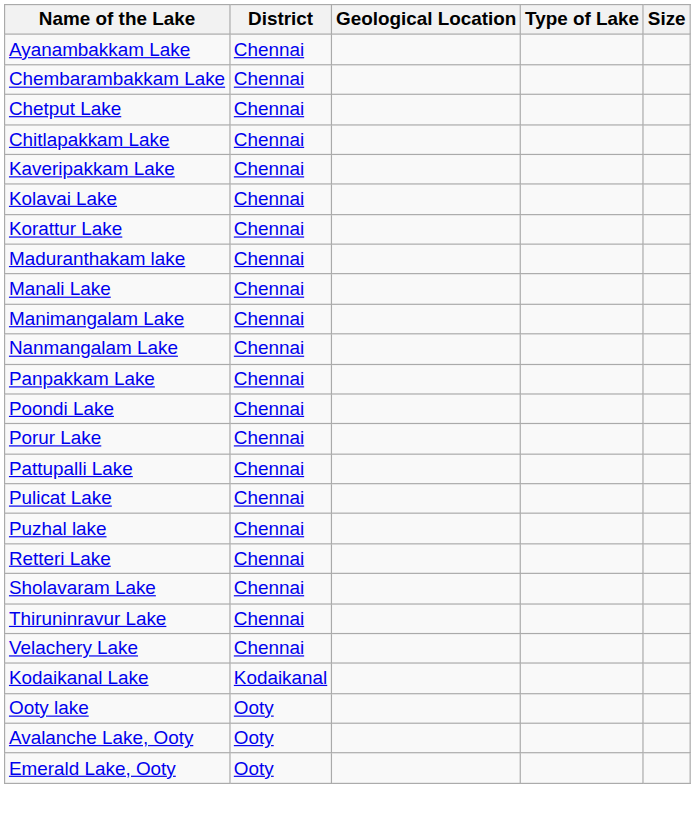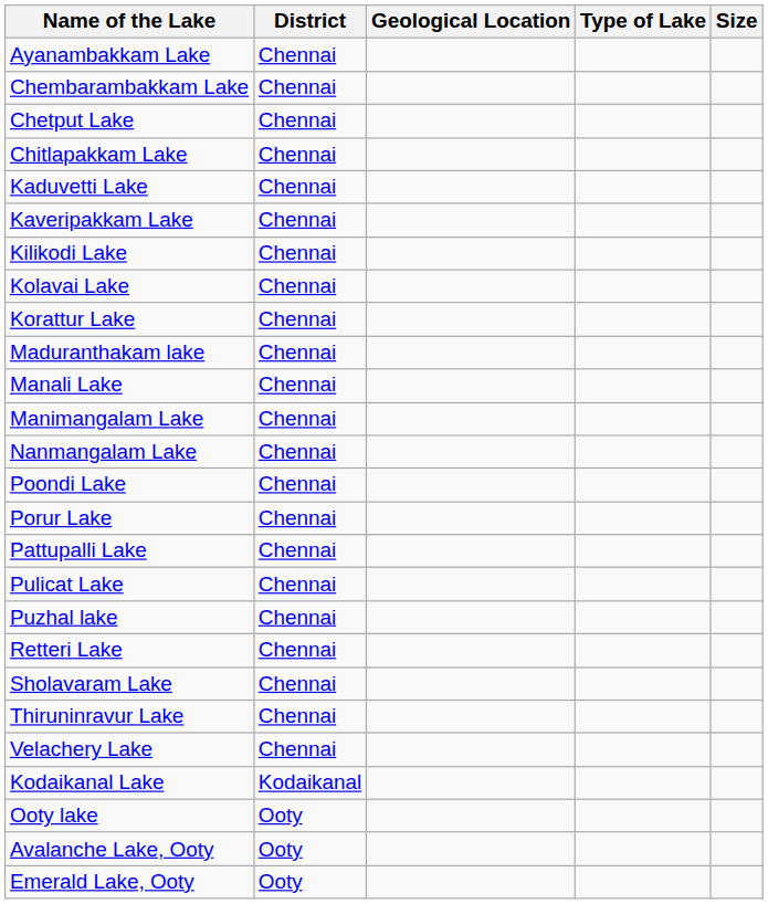+ row: Kaduvetti Lake | Chennai
+ row: Kilikodi Lake | Chennai
- row: Panpakkam Lake | Chennai
